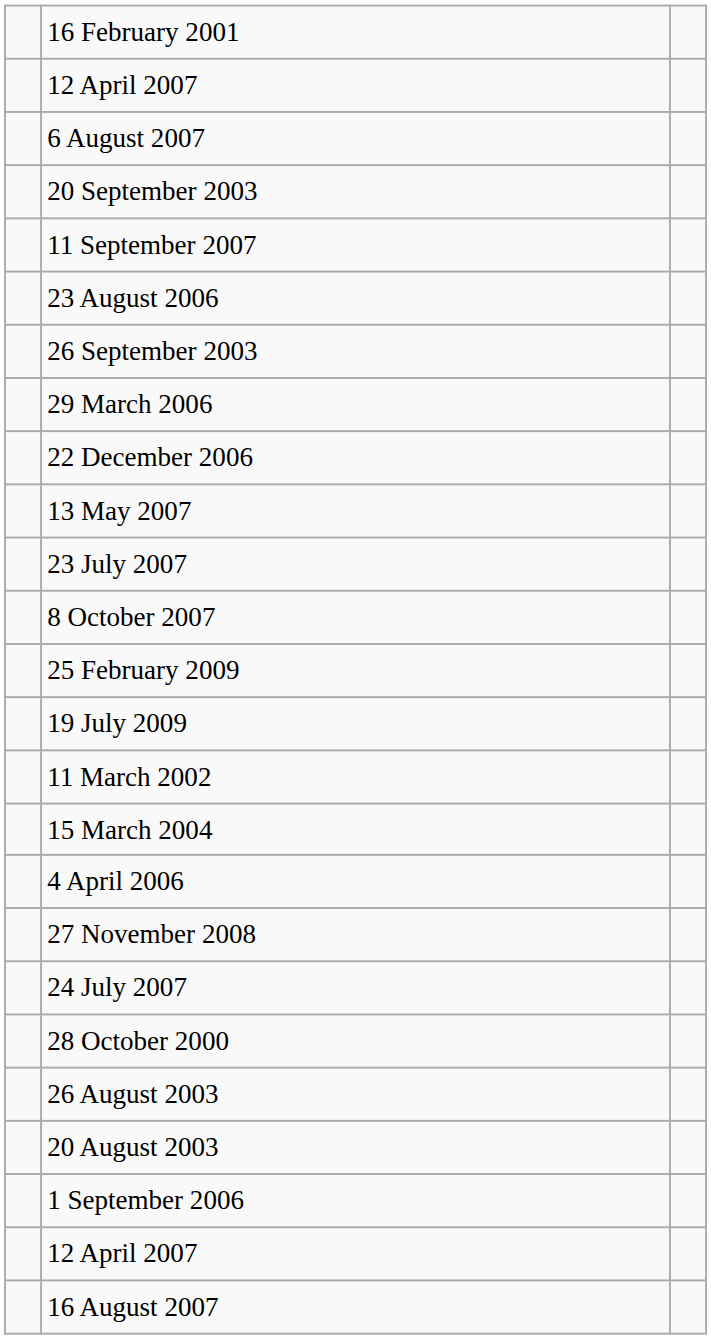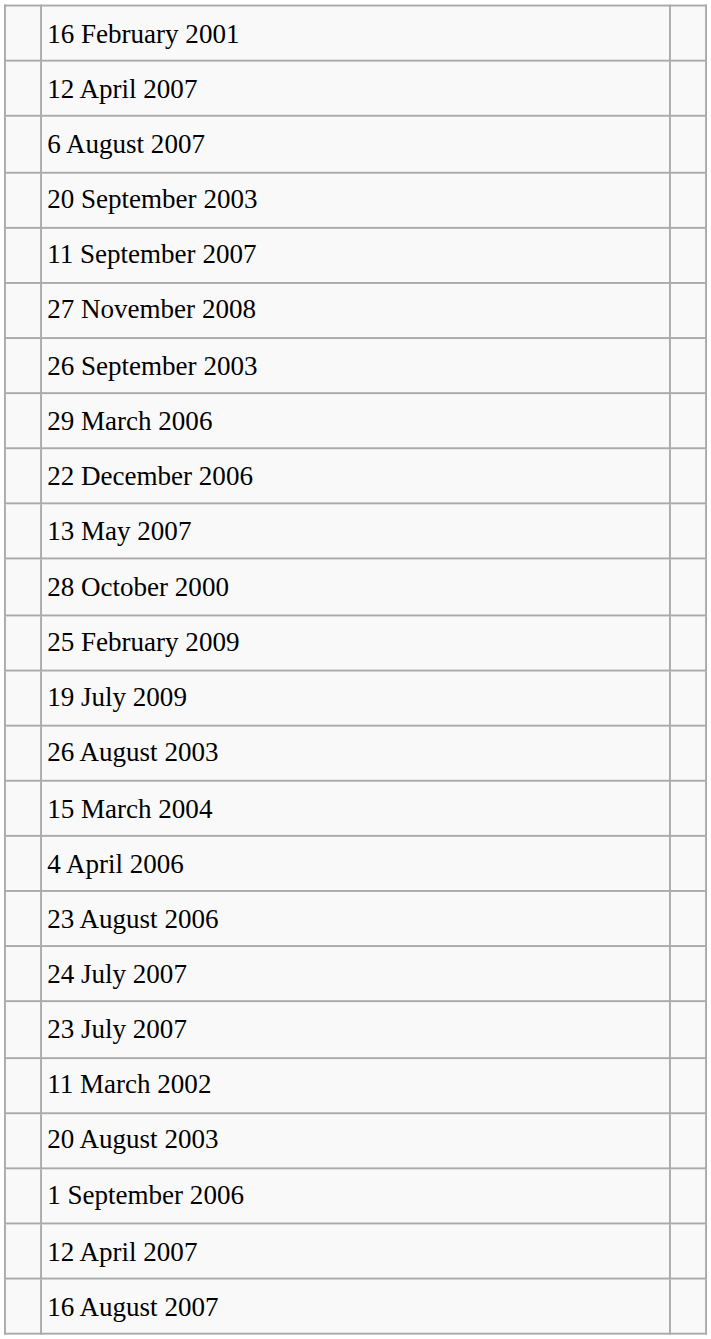rows swapped: 27 November 2008 <-> 23 August 2006
rows swapped: 23 July 2007 <-> 28 October 2000
- row: 8 October 2007
rows swapped: 26 August 2003 <-> 11 March 2002
